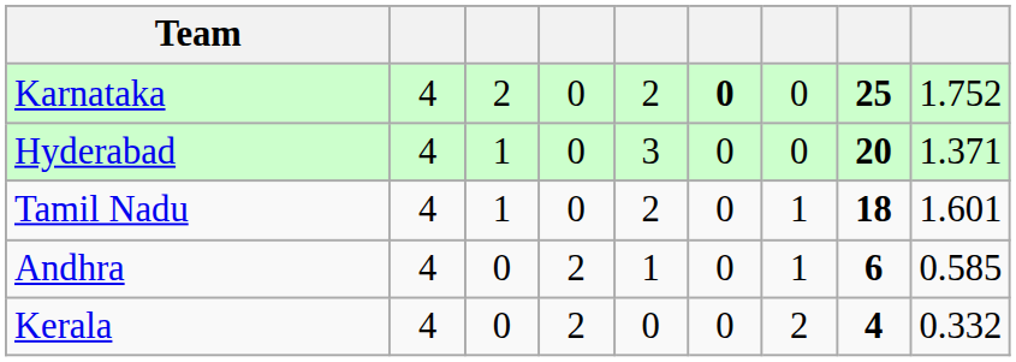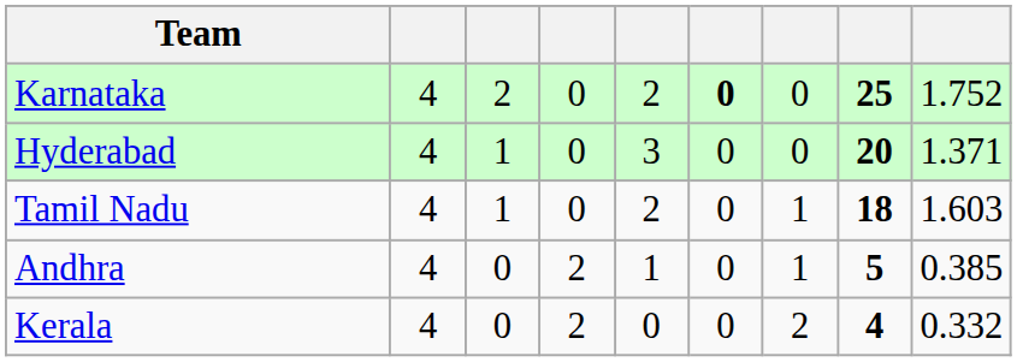Tamil Nadu | column 9: 1.601 -> 1.603
Andhra | column 8: 6 -> 5
Andhra | column 9: 0.585 -> 0.385
